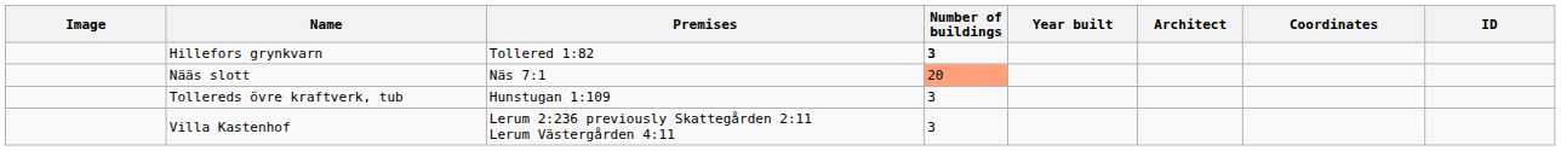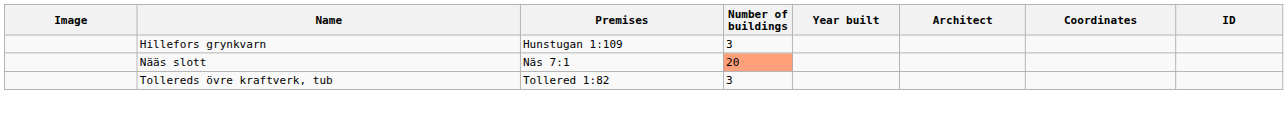Hillefors grynkvarn | Premises: Tollered 1:82 -> Hunstugan 1:109
Hillefors grynkvarn | Number of buildings: bold -> normal
Tollereds övre kraftverk, tub | Premises: Hunstugan 1:109 -> Tollered 1:82
- row: Villa Kastenhof | Lerum 2:236 previously Skattegården 2:11 Lerum Västergården 4:11 | 3
